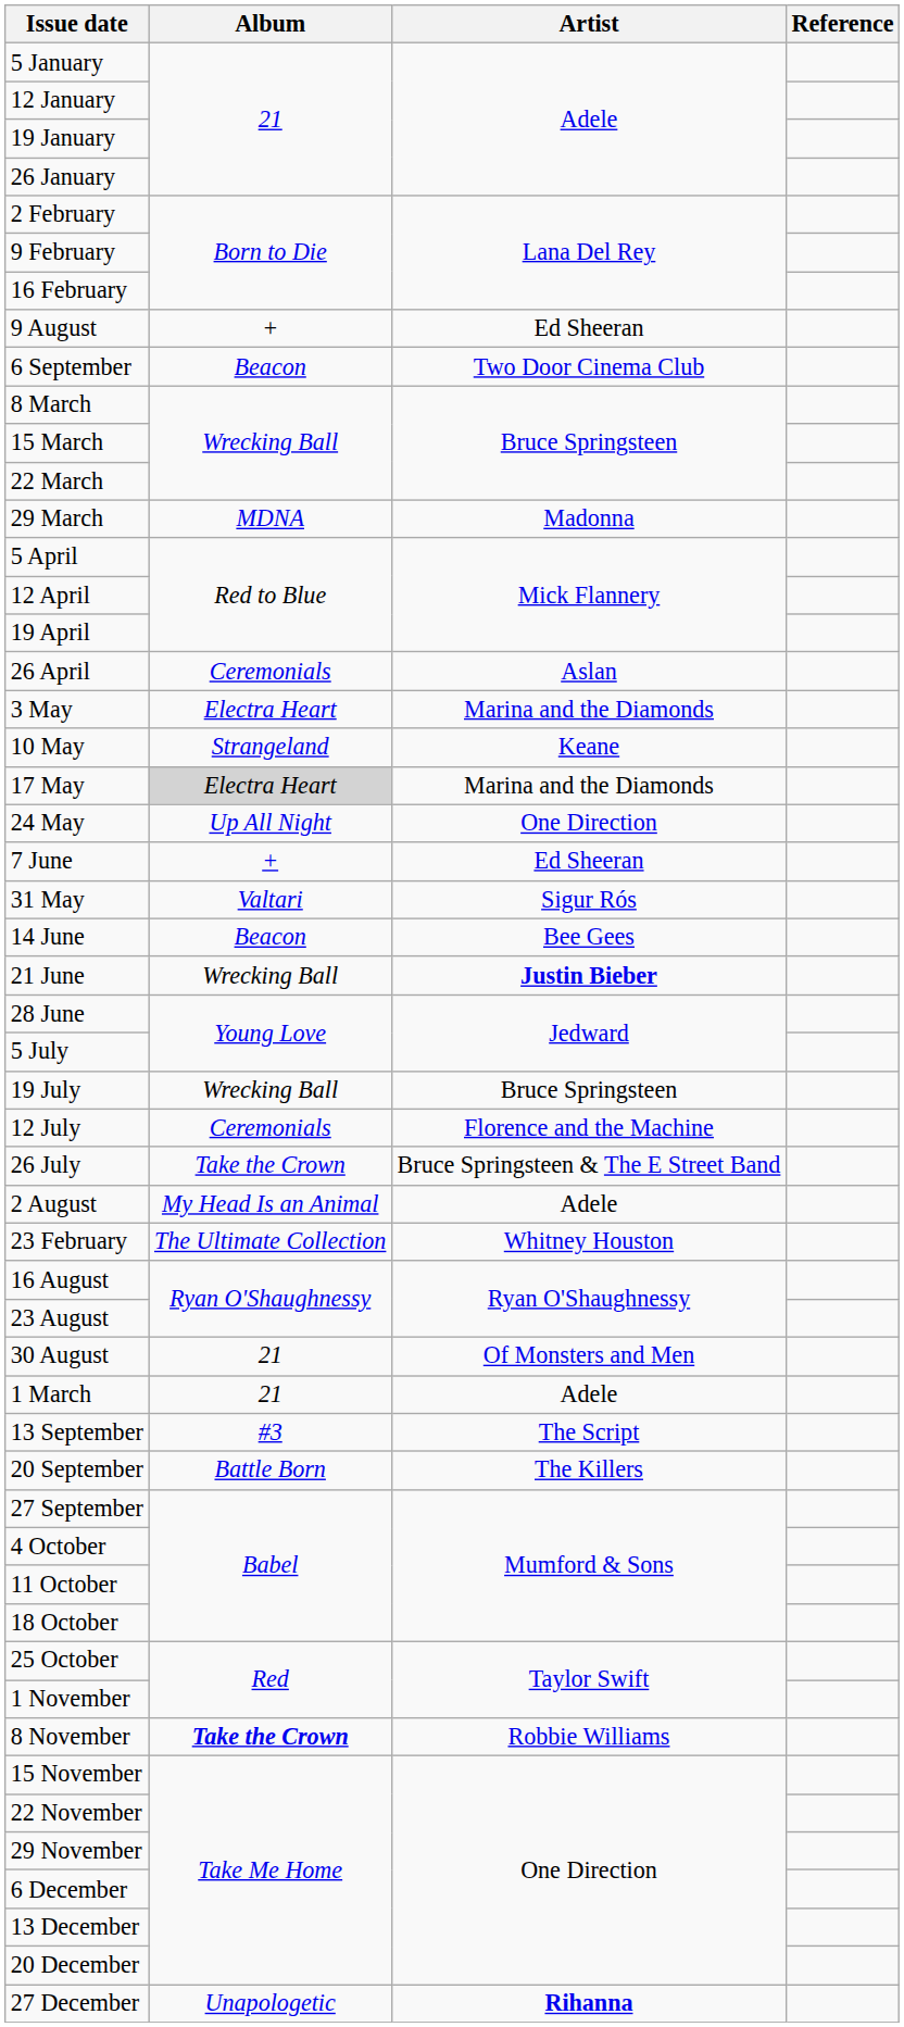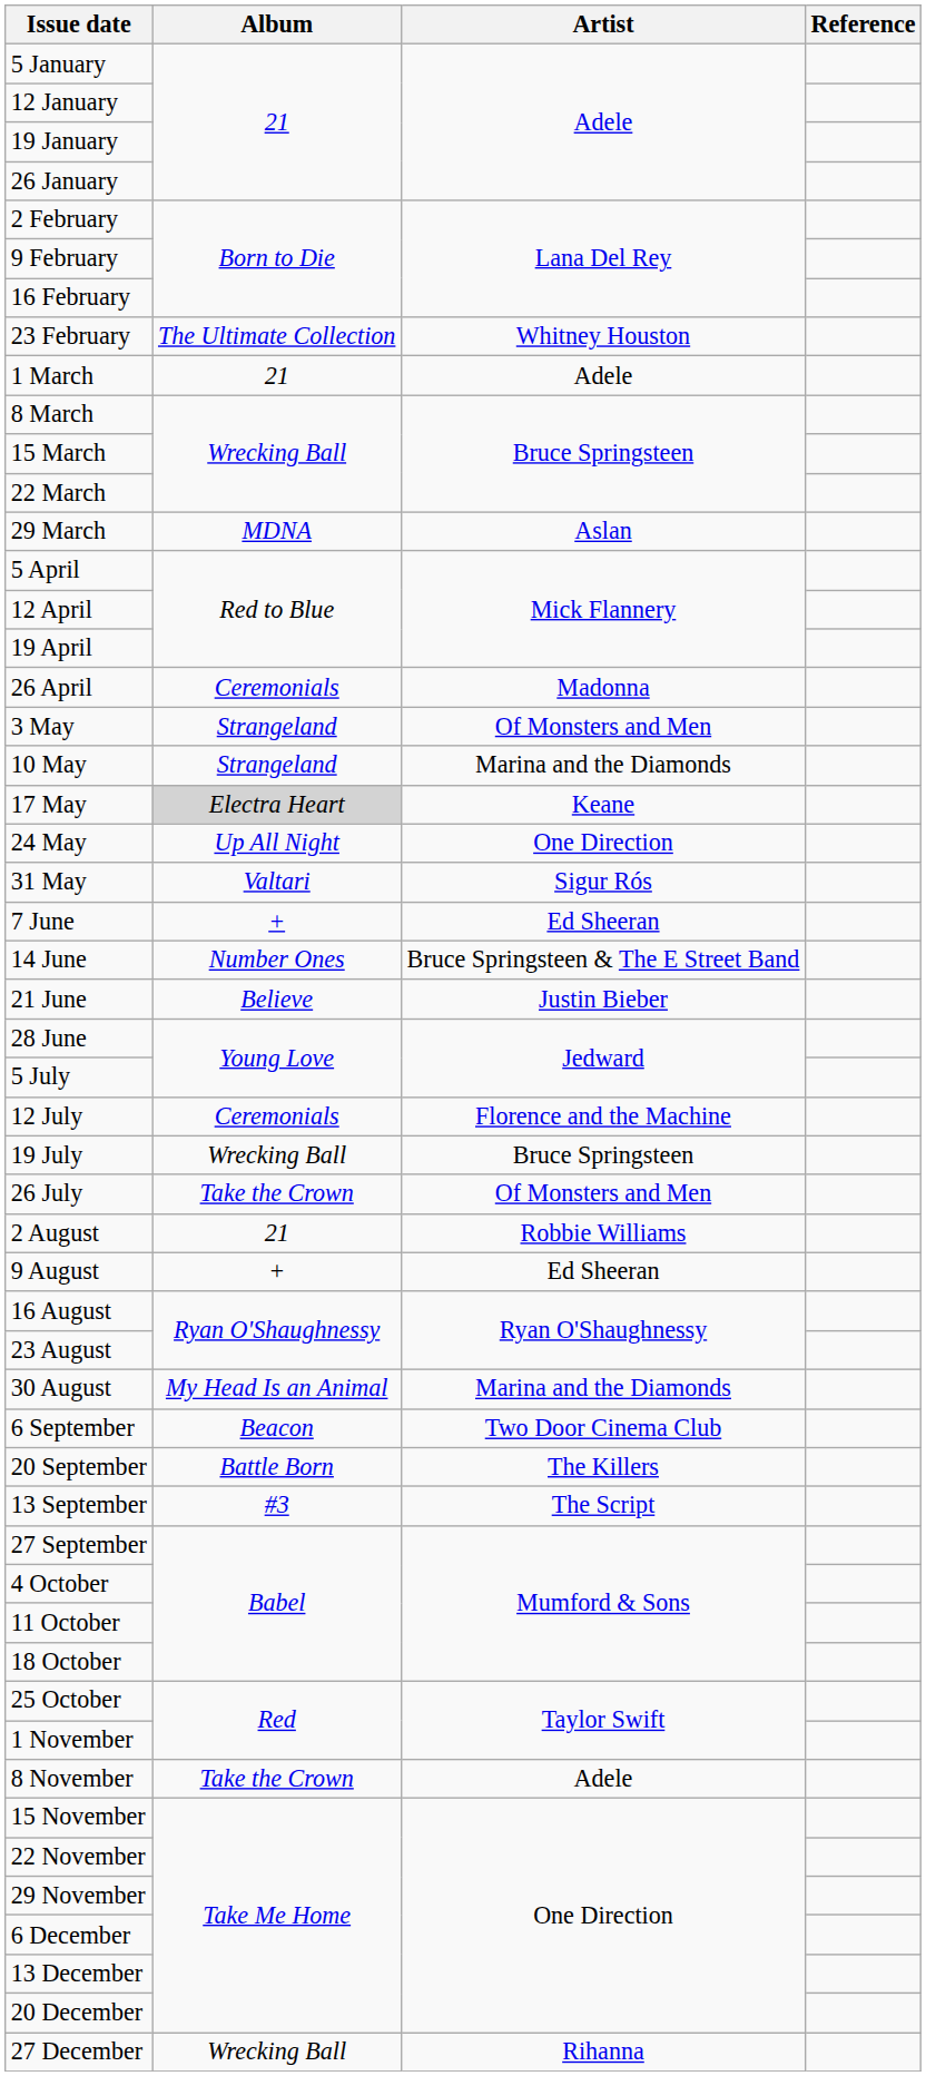rows swapped: 23 February <-> 9 August
rows swapped: 1 March <-> 6 September
29 March | Artist: Madonna -> Aslan
26 April | Artist: Aslan -> Madonna
3 May | Album: Electra Heart -> Strangeland
3 May | Artist: Marina and the Diamonds -> Of Monsters and Men
10 May | Artist: Keane -> Marina and the Diamonds
17 May | Artist: Marina and the Diamonds -> Keane
rows swapped: 31 May <-> 7 June
14 June | Album: Beacon -> Number Ones
14 June | Artist: Bee Gees -> Bruce Springsteen & The E Street Band
21 June | Album: Wrecking Ball -> Believe
21 June | Artist: bold -> normal
rows swapped: 12 July <-> 19 July
26 July | Artist: Bruce Springsteen & The E Street Band -> Of Monsters and Men
2 August | Album: My Head Is an Animal -> 21
2 August | Artist: Adele -> Robbie Williams
30 August | Album: 21 -> My Head Is an Animal
30 August | Artist: Of Monsters and Men -> Marina and the Diamonds
rows swapped: 13 September <-> 20 September
8 November | Album: bold -> normal
8 November | Artist: Robbie Williams -> Adele
27 December | Album: Unapologetic -> Wrecking Ball
27 December | Artist: bold -> normal
